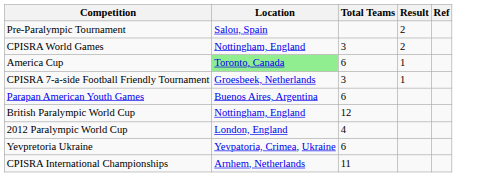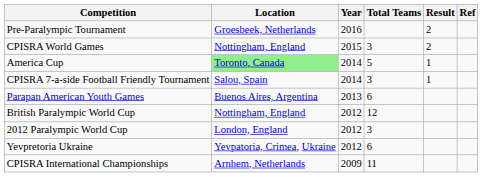+ column: Year | 2016 | 2015 | 2014 | 2014 | 2013 | 2012 | 2012 | 2012 | 2009
Pre-Paralympic Tournament | Location: Salou, Spain -> Groesbeek, Netherlands
America Cup | Total Teams: 6 -> 5
CPISRA 7-a-side Football Friendly Tournament | Location: Groesbeek, Netherlands -> Salou, Spain
2012 Paralympic World Cup | Total Teams: 4 -> 3
